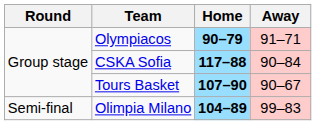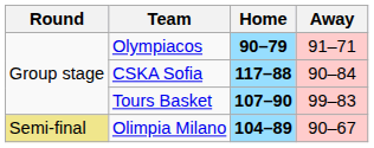Tours Basket | Away: 90–67 -> 99–83
Olimpia Milano | Round: no background -> khaki background
Olimpia Milano | Away: 99–83 -> 90–67
